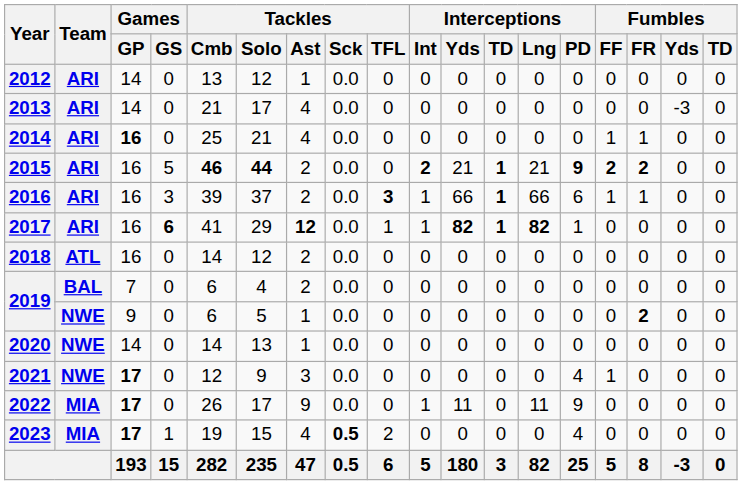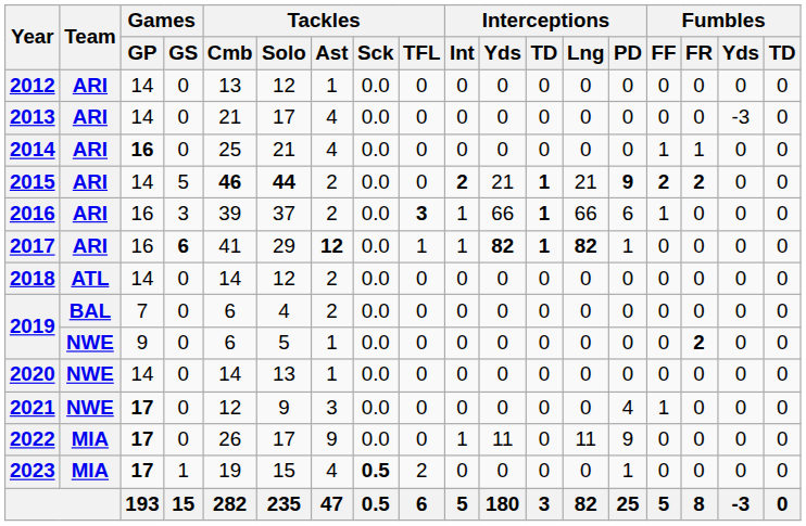2015 | Games / GP: 16 -> 14
2016 | Fumbles / FR: 1 -> 0
2018 | Games / GP: 16 -> 14
2023 | Interceptions / PD: 4 -> 1
